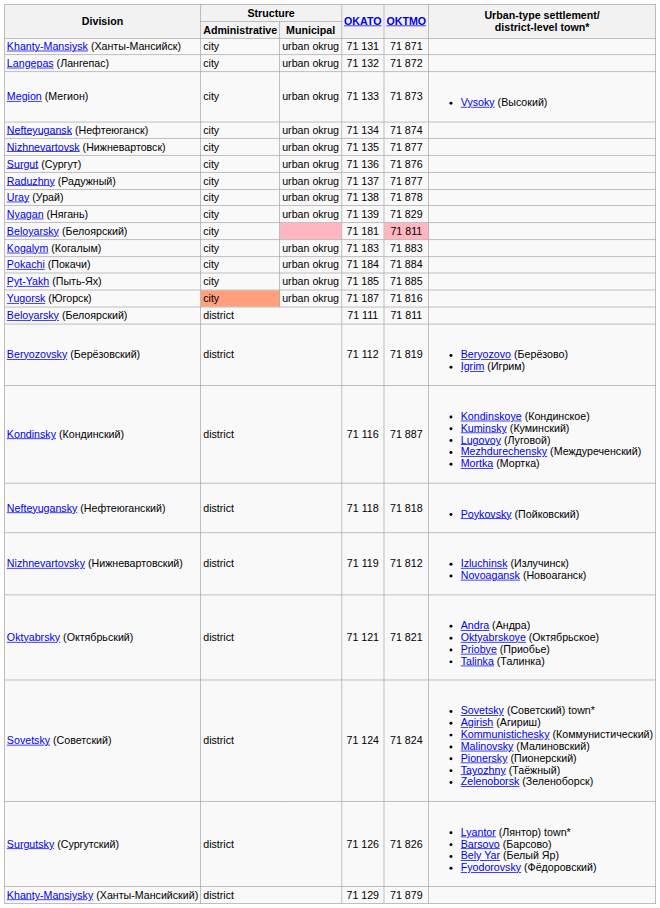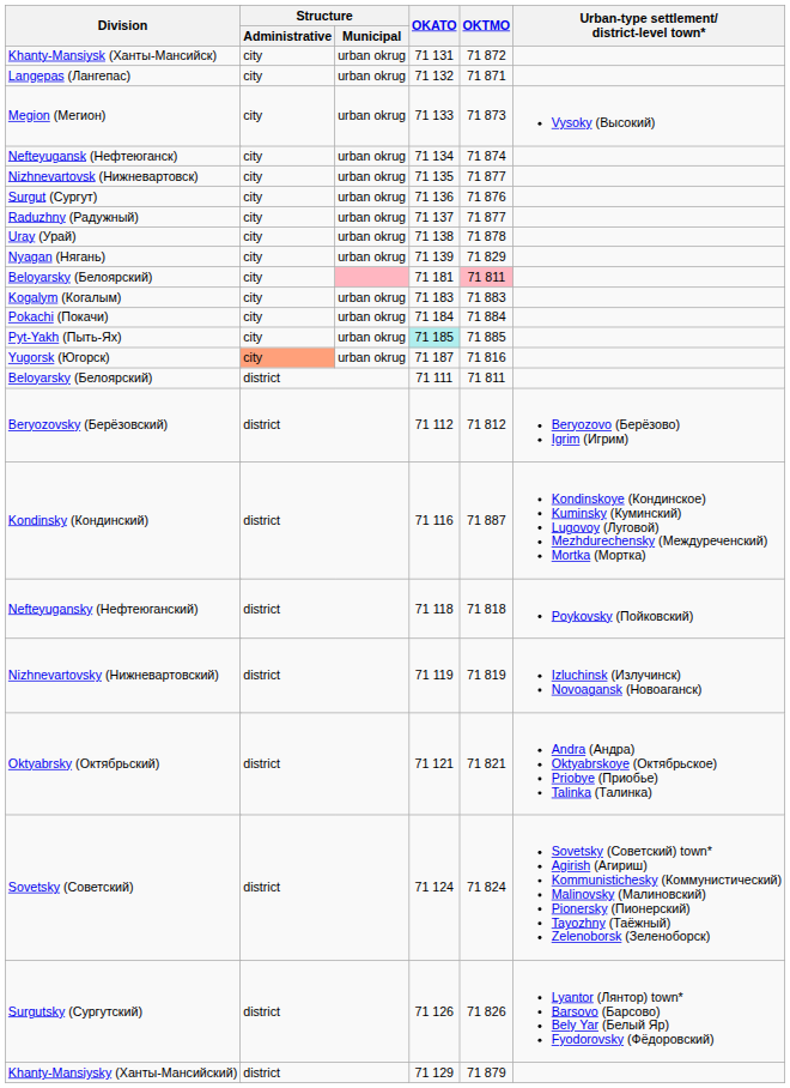Khanty-Mansiysk (Ханты-Мансийск) | OKTMO: 71 871 -> 71 872
Langepas (Лангепас) | OKTMO: 71 872 -> 71 871
Pyt-Yakh (Пыть-Ях) | OKATO: no background -> paleturquoise background
Beryozovsky (Берёзовский) | OKTMO: 71 819 -> 71 812
Nizhnevartovsky (Нижневартовский) | OKTMO: 71 812 -> 71 819
